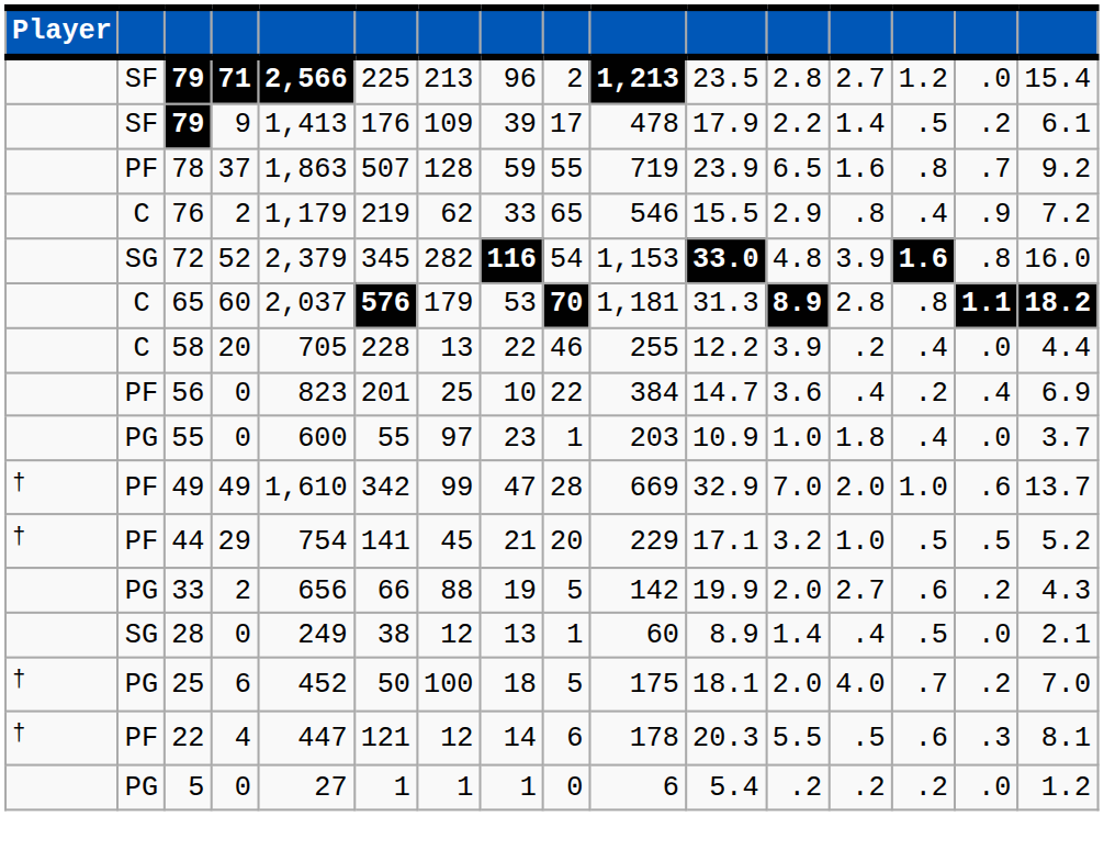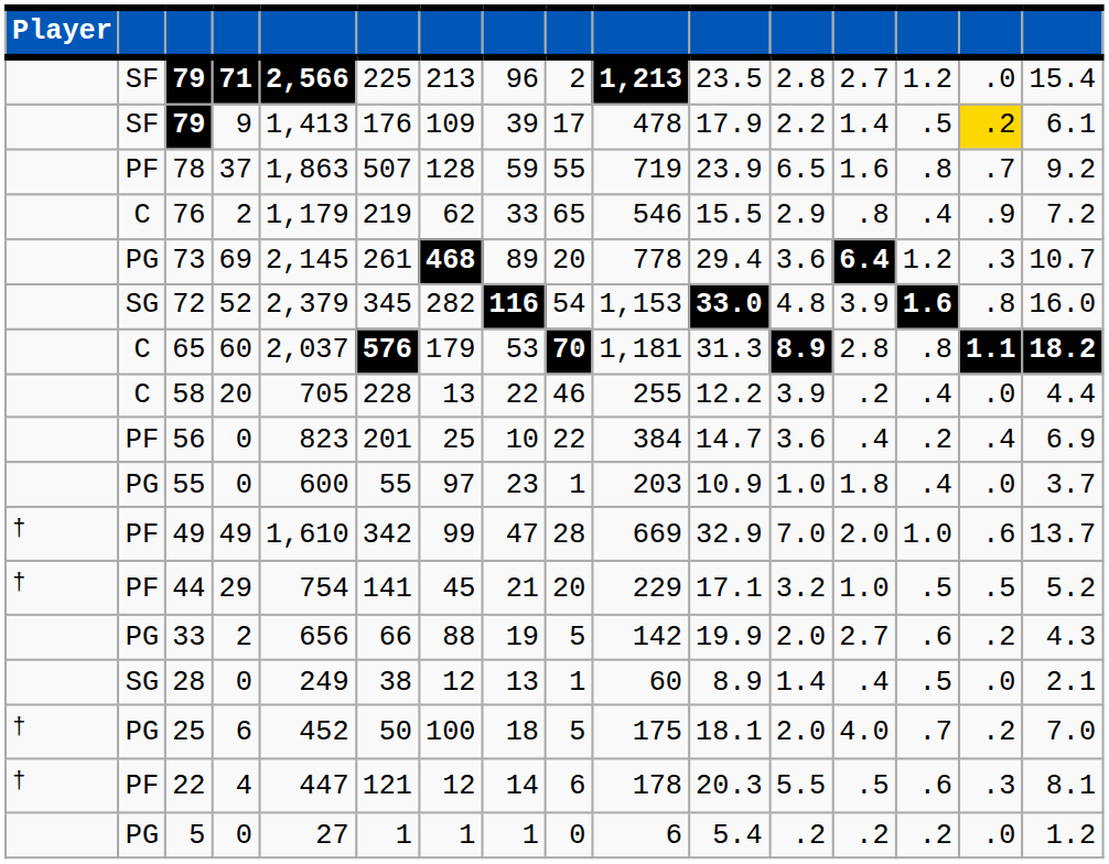79 / 9 | column 15: no background -> gold background
+ row: PG | 73 | 69 | 2,145 | 261 | 468 | 89 | 20 | 778 | 29.4 | 3.6 | 6.4 | 1.2 | .3 | 10.7
